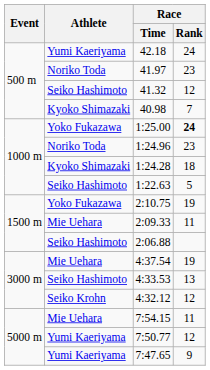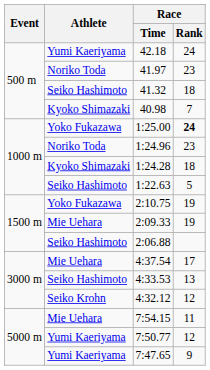41.32 | Race / Rank: 12 -> 18
2:09.33 | Race / Rank: 11 -> 19
4:37.54 | Race / Rank: 19 -> 17
